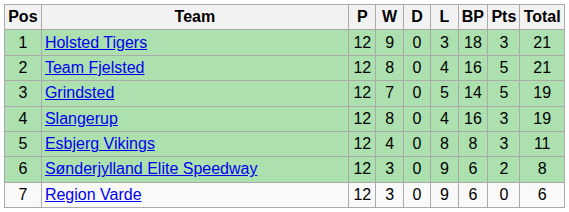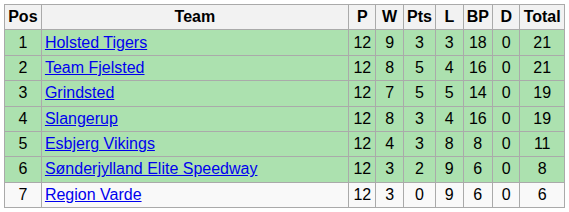columns swapped: D <-> Pts
